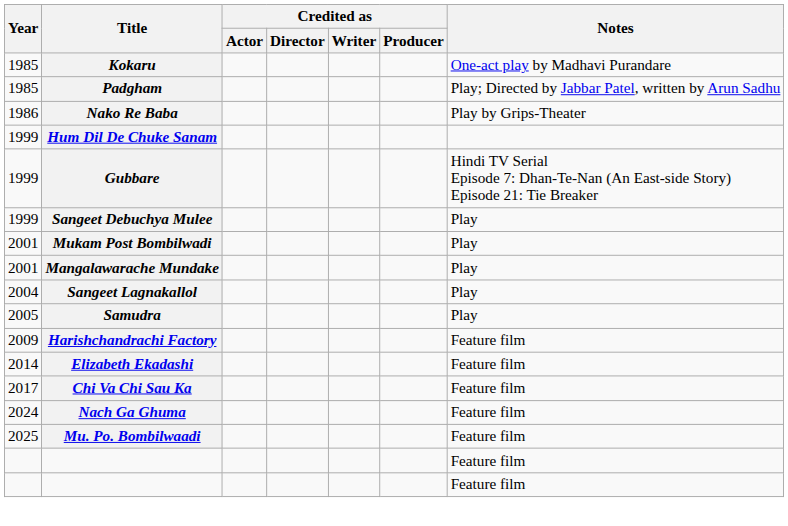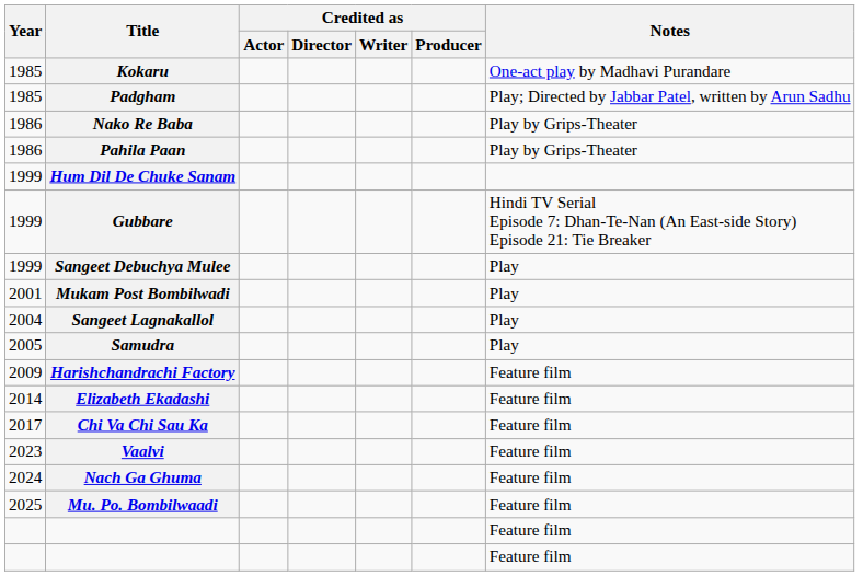+ row: 1986 | Pahila Paan | Play by Grips-Theater
- row: 2001 | Mangalawarache Mundake | Play
+ row: 2023 | Vaalvi | Feature film
